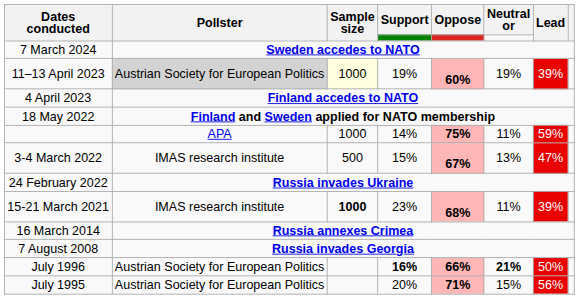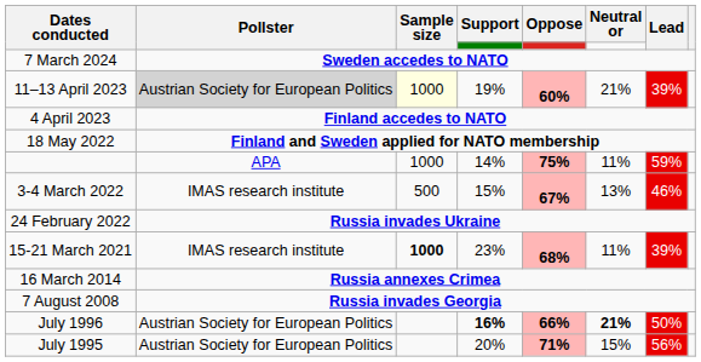11–13 April 2023 | Neutral or: 19% -> 21%
3-4 March 2022 | Lead: 47% -> 46%
